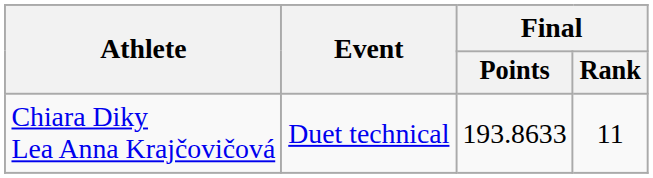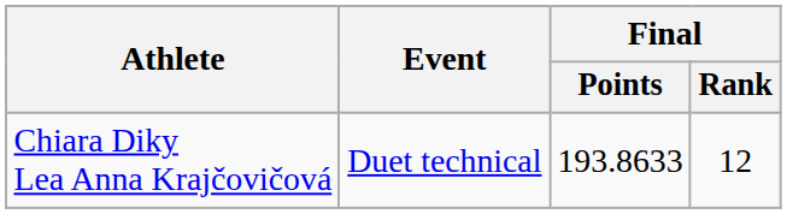Chiara Diky Lea Anna Krajčovičová | Final / Rank: 11 -> 12
